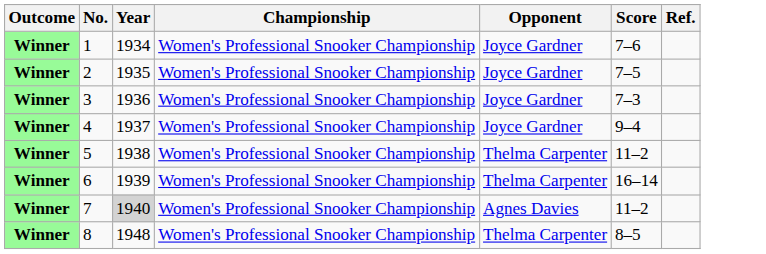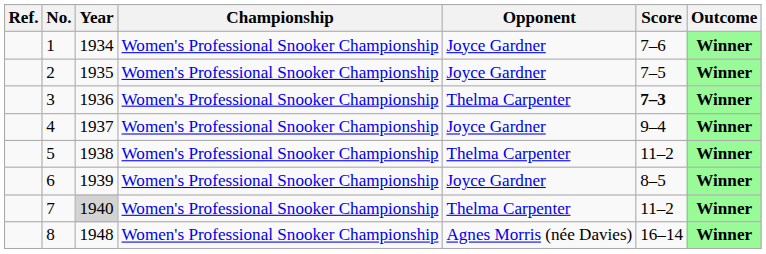columns swapped: Outcome <-> Ref.
3 | Opponent: Joyce Gardner -> Thelma Carpenter
3 | Score: normal -> bold
6 | Opponent: Thelma Carpenter -> Joyce Gardner
6 | Score: 16–14 -> 8–5
7 | Opponent: Agnes Davies -> Thelma Carpenter
8 | Opponent: Thelma Carpenter -> Agnes Morris (née Davies)
8 | Score: 8–5 -> 16–14
